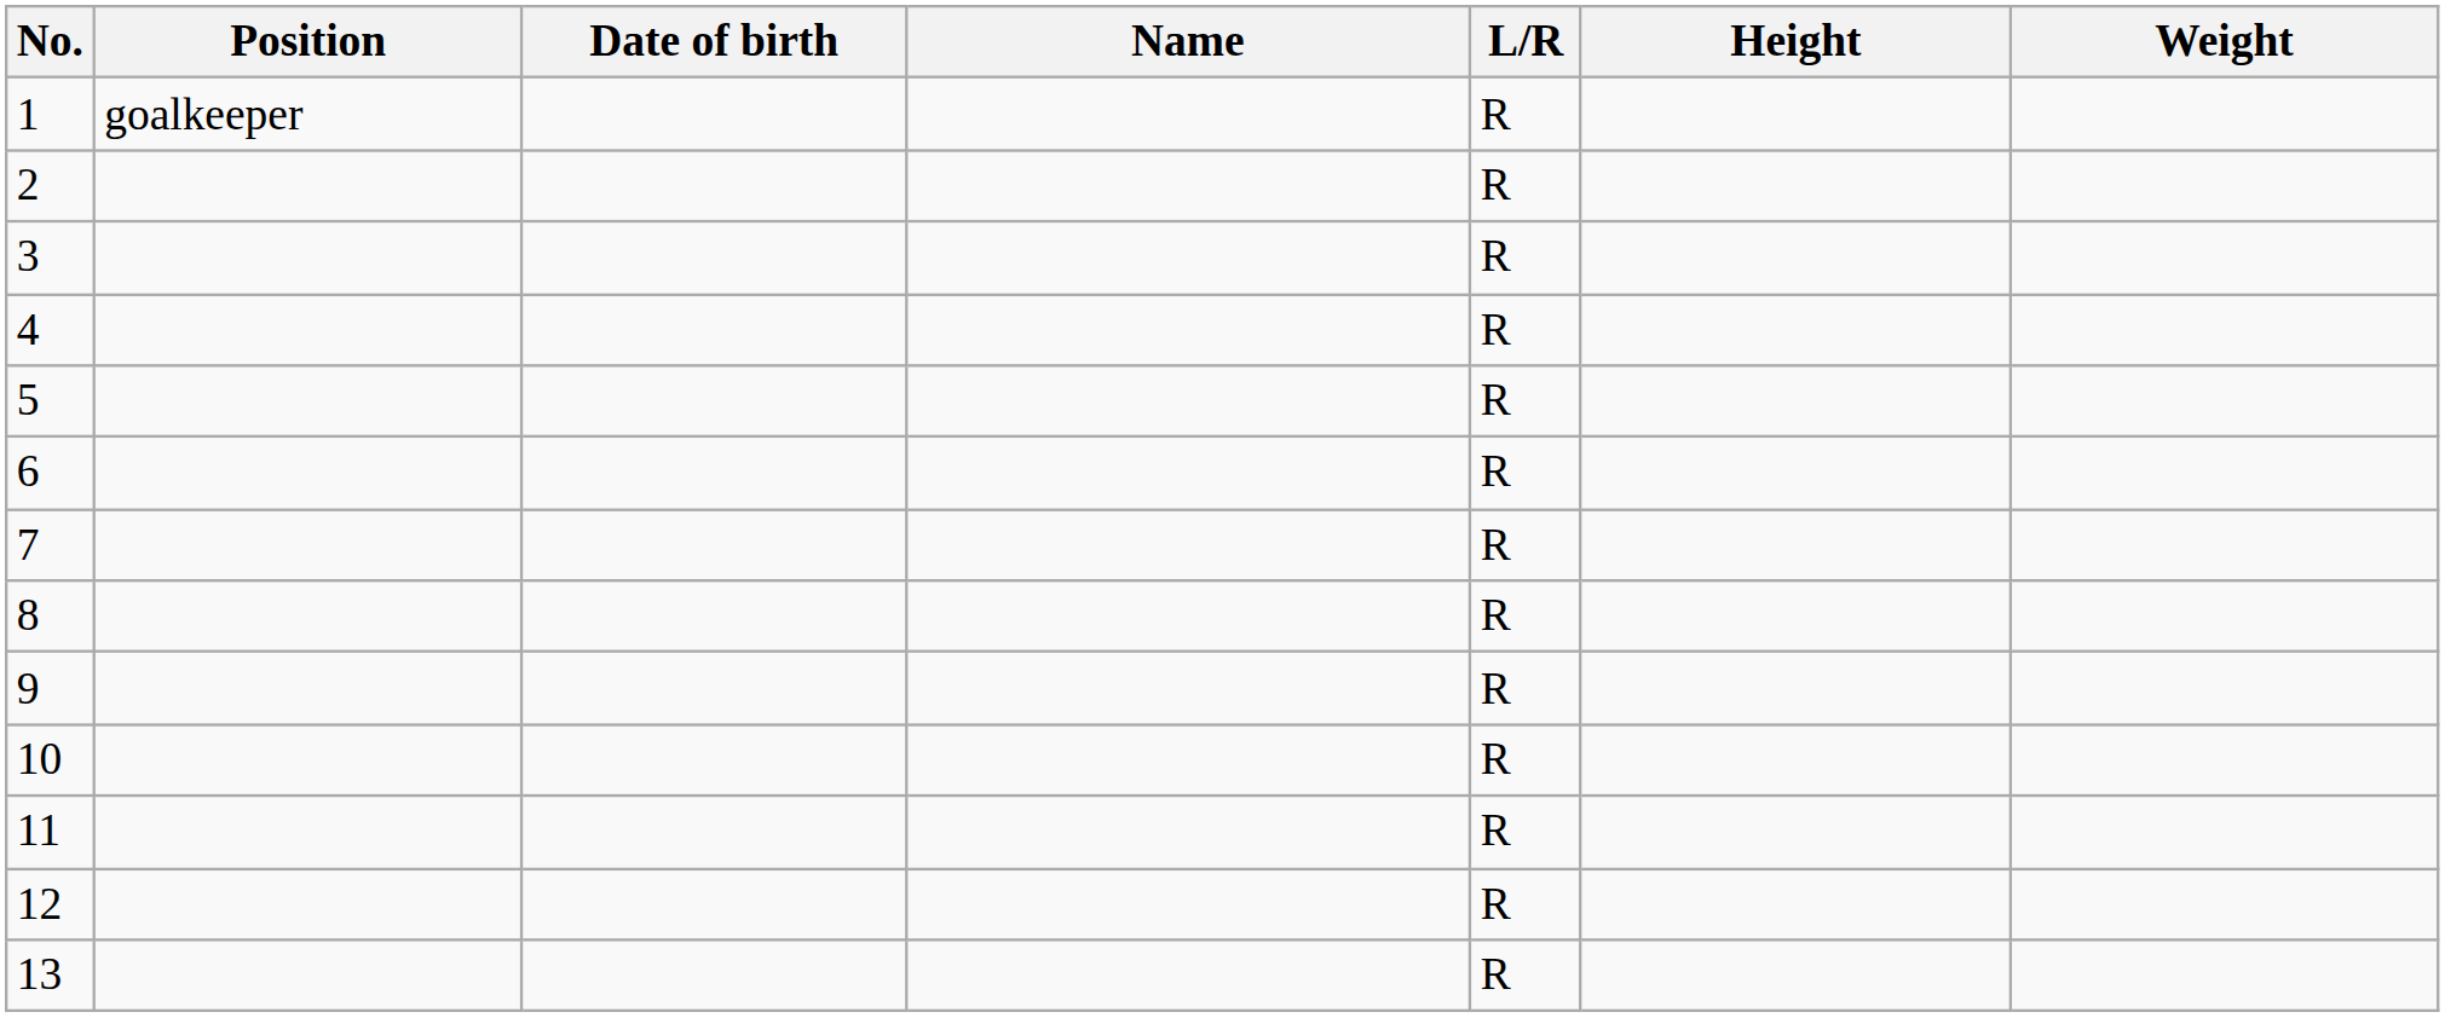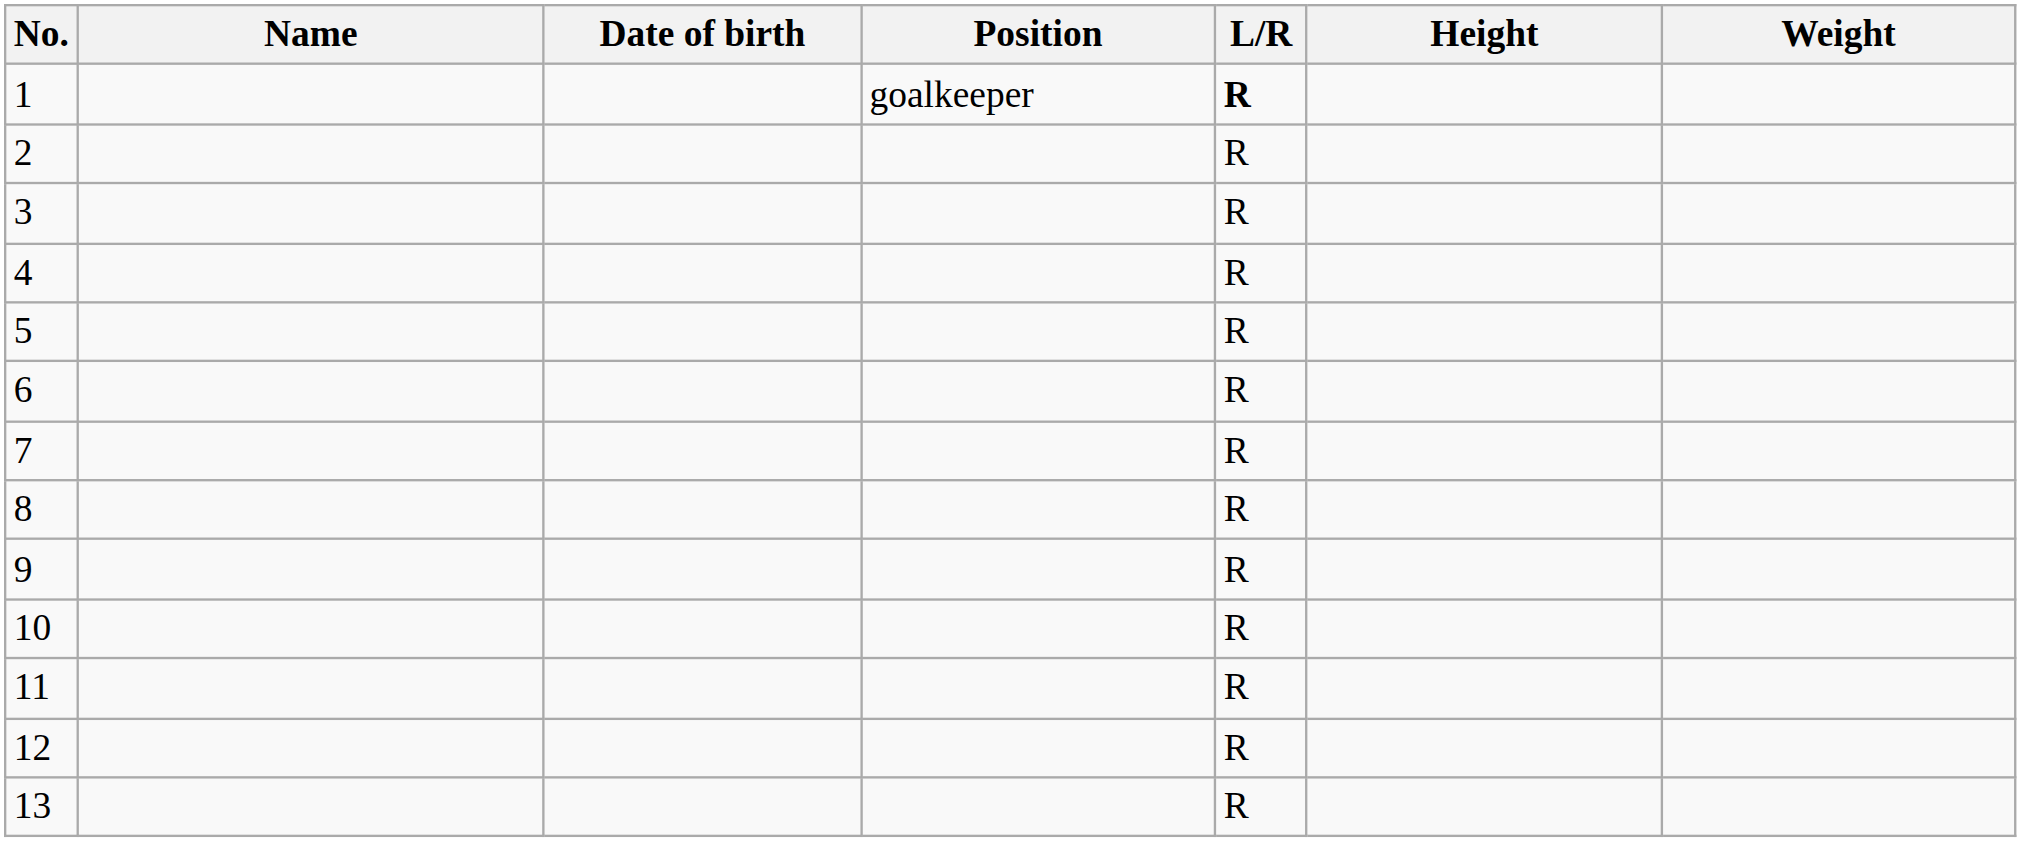columns swapped: Name <-> Position
1 | L/R: normal -> bold
